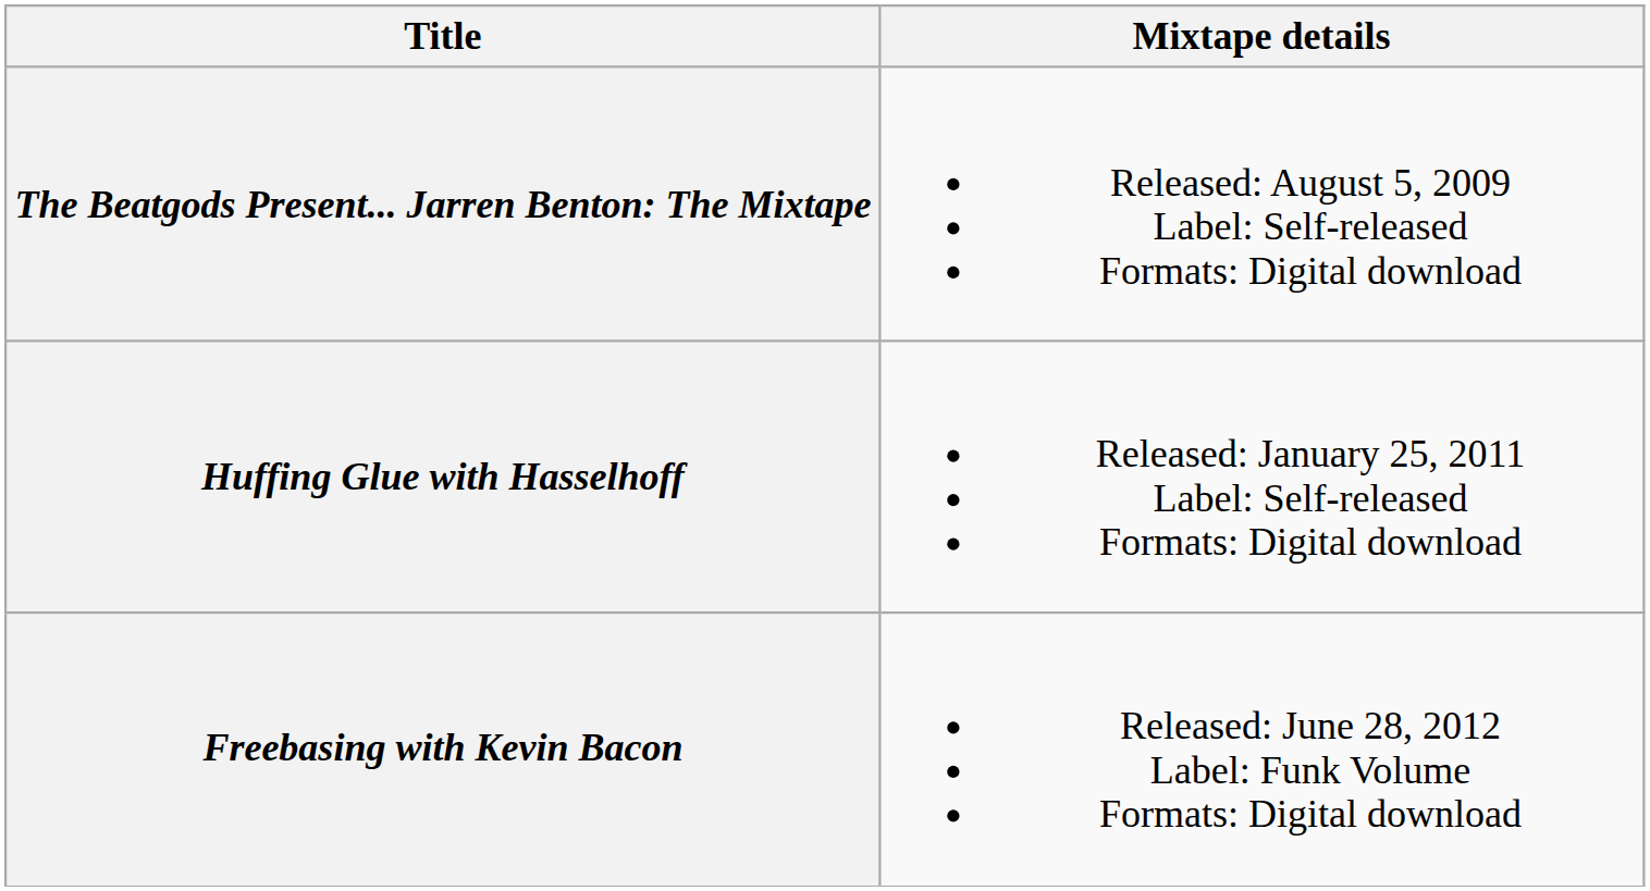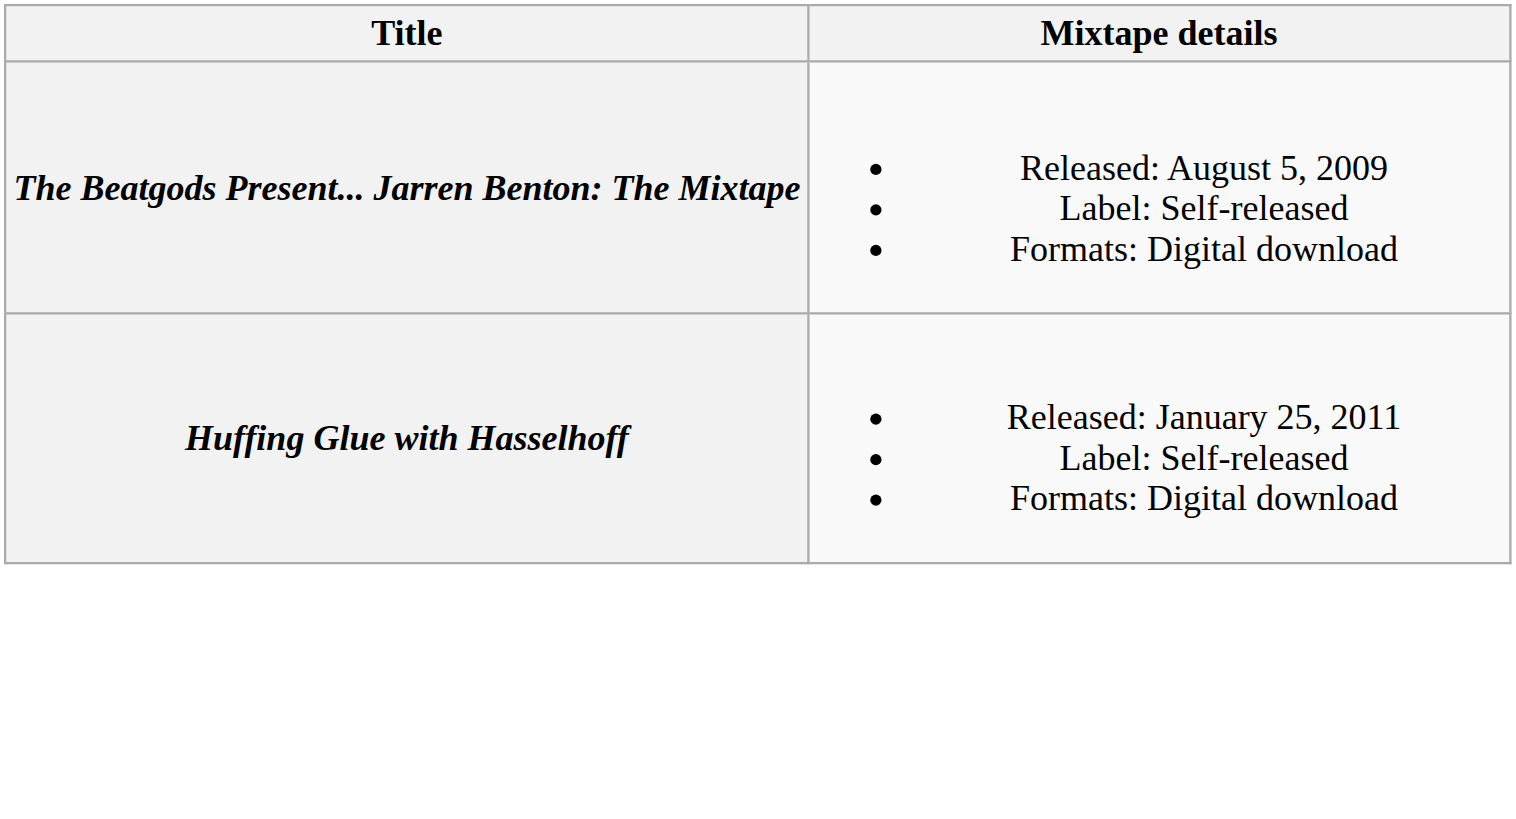- row: Freebasing with Kevin Bacon | Released: June 28, 2012 Label: Funk Volume Formats: Digital download
